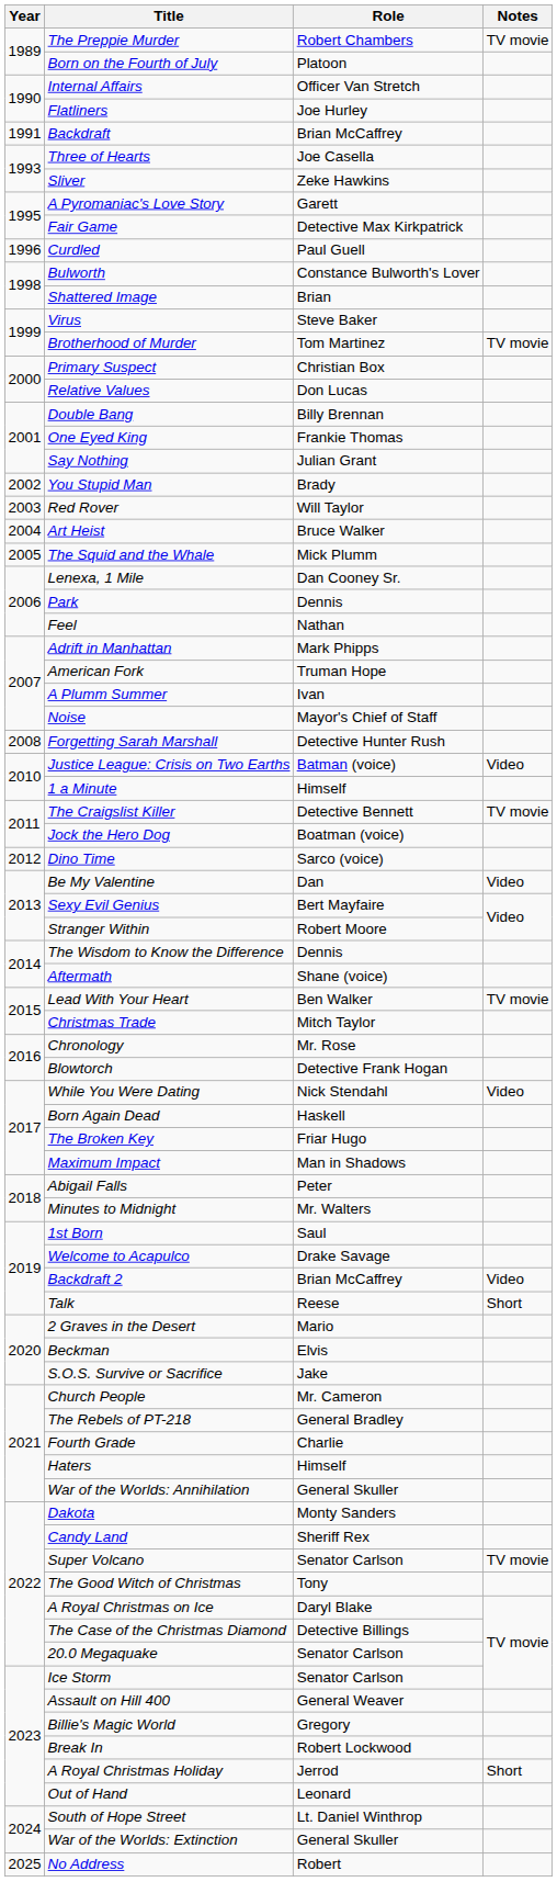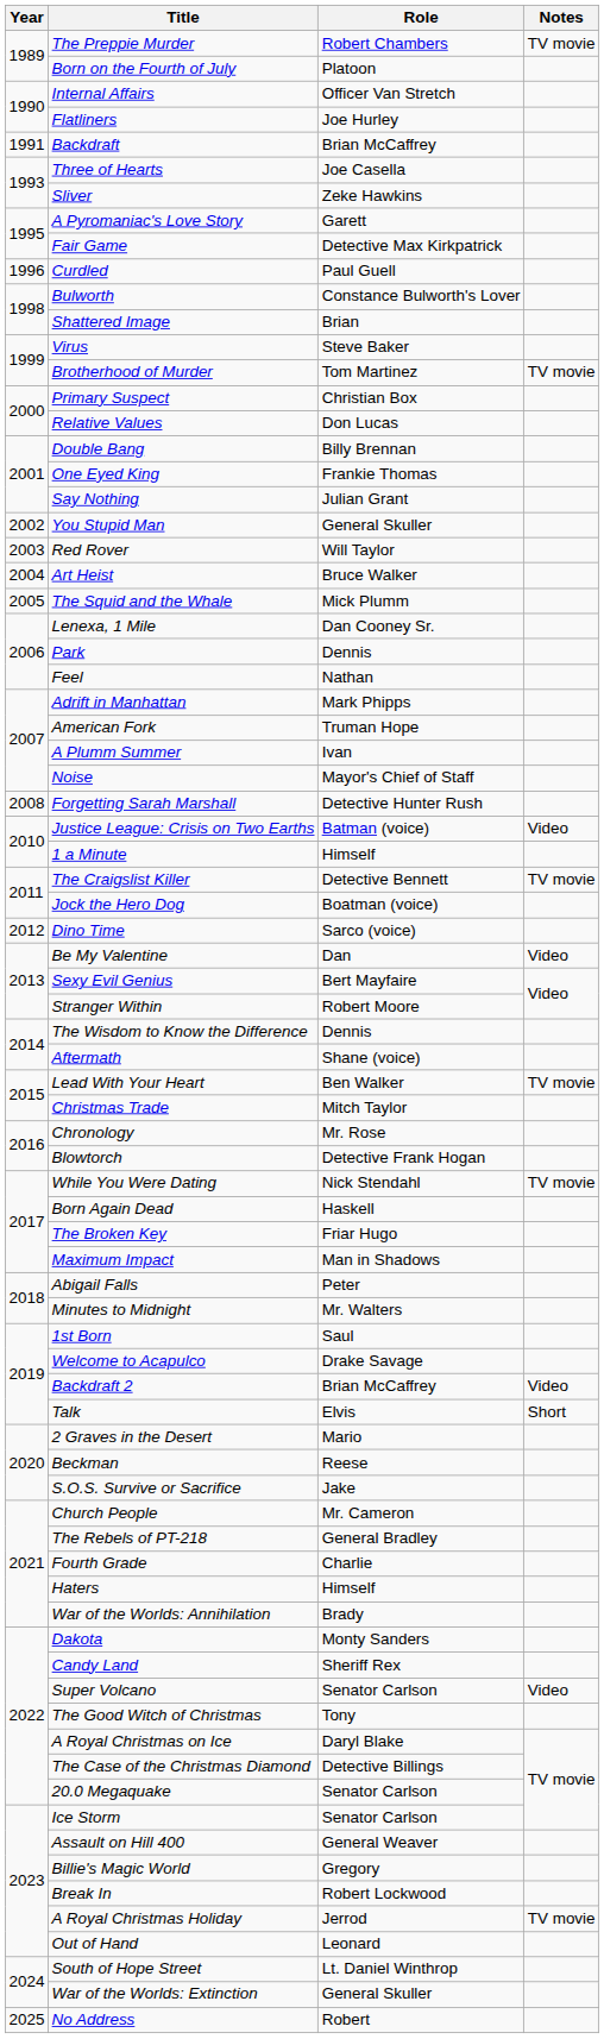You Stupid Man | Role: Brady -> General Skuller
While You Were Dating | Notes: Video -> TV movie
Talk | Role: Reese -> Elvis
Beckman | Role: Elvis -> Reese
War of the Worlds: Annihilation | Role: General Skuller -> Brady
Super Volcano | Notes: TV movie -> Video
A Royal Christmas Holiday | Notes: Short -> TV movie
